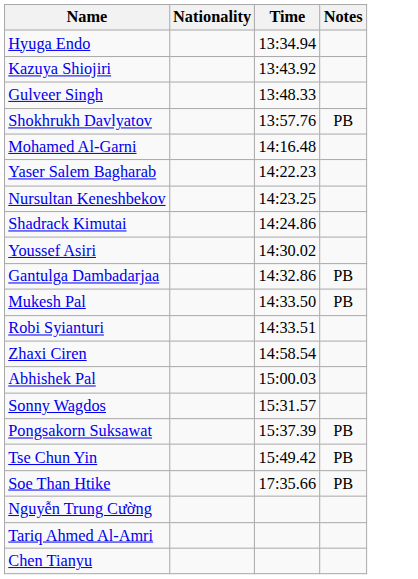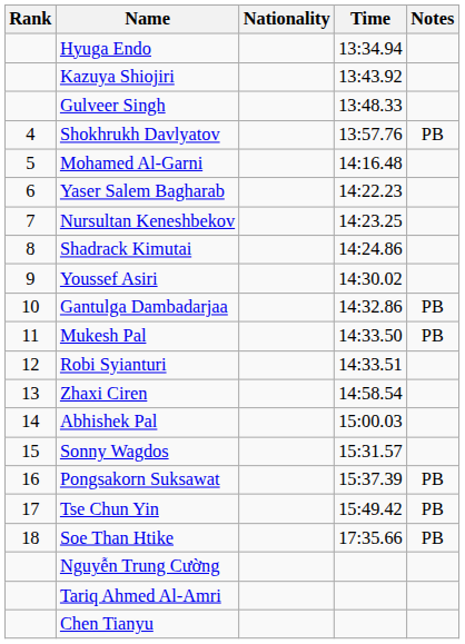+ column: Rank | 4 | 5 | 6 | 7 | 8 | 9 | 10 | 11 | 12 | 13 | 14 | 15 | 16 | 17 | 18
